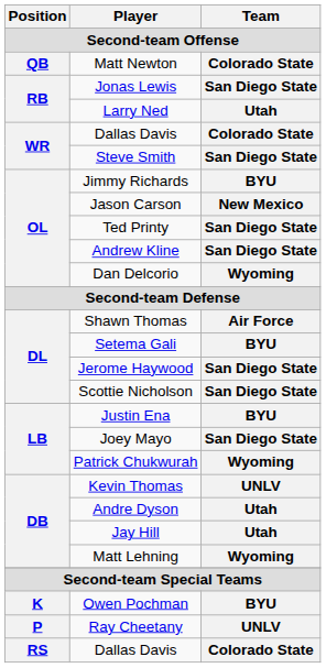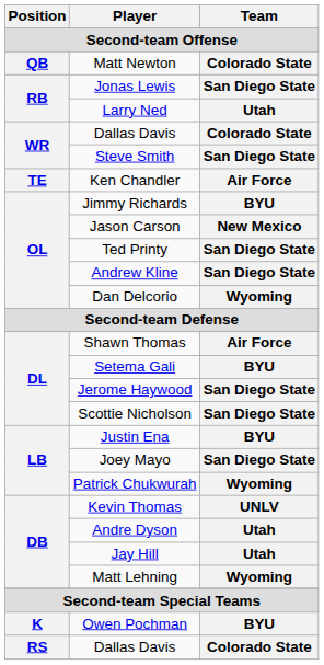+ row: TE | Ken Chandler | Air Force
- row: P | Ray Cheetany | UNLV
